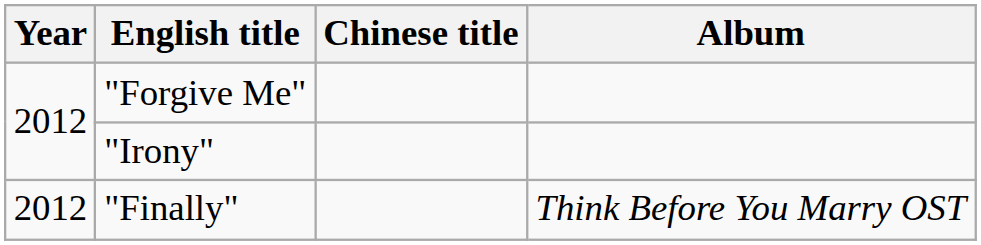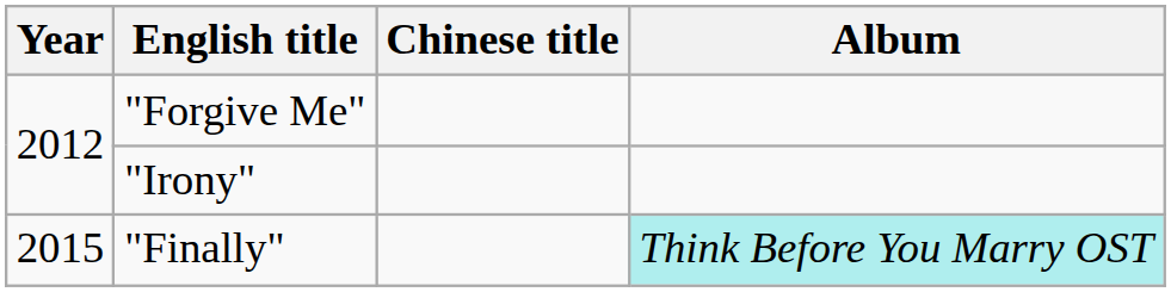"Finally" | Year: 2012 -> 2015
"Finally" | Album: no background -> paleturquoise background
